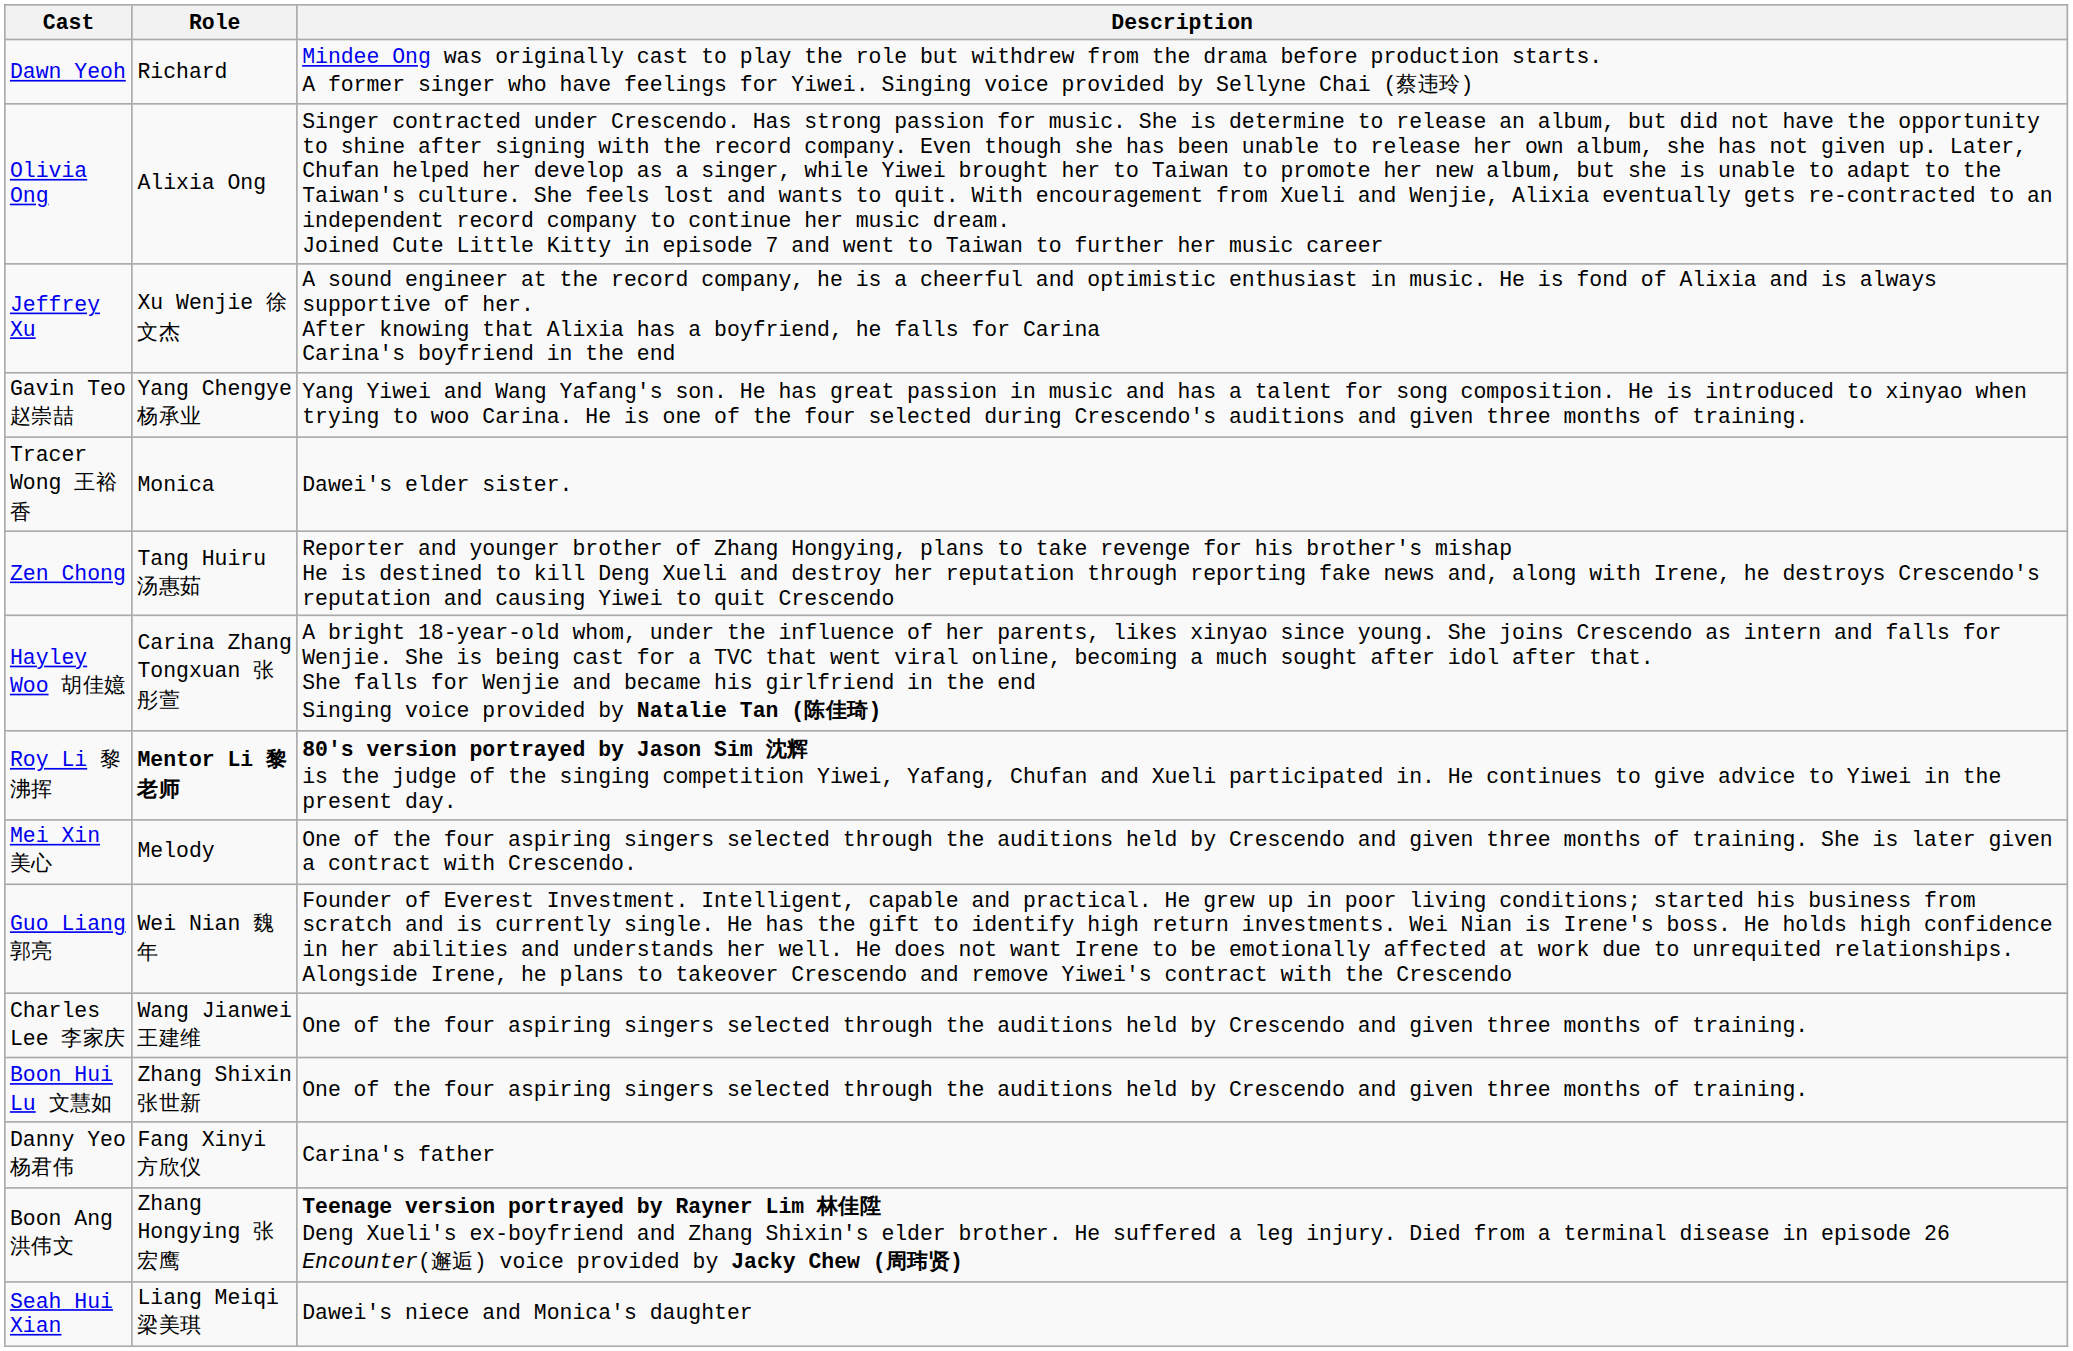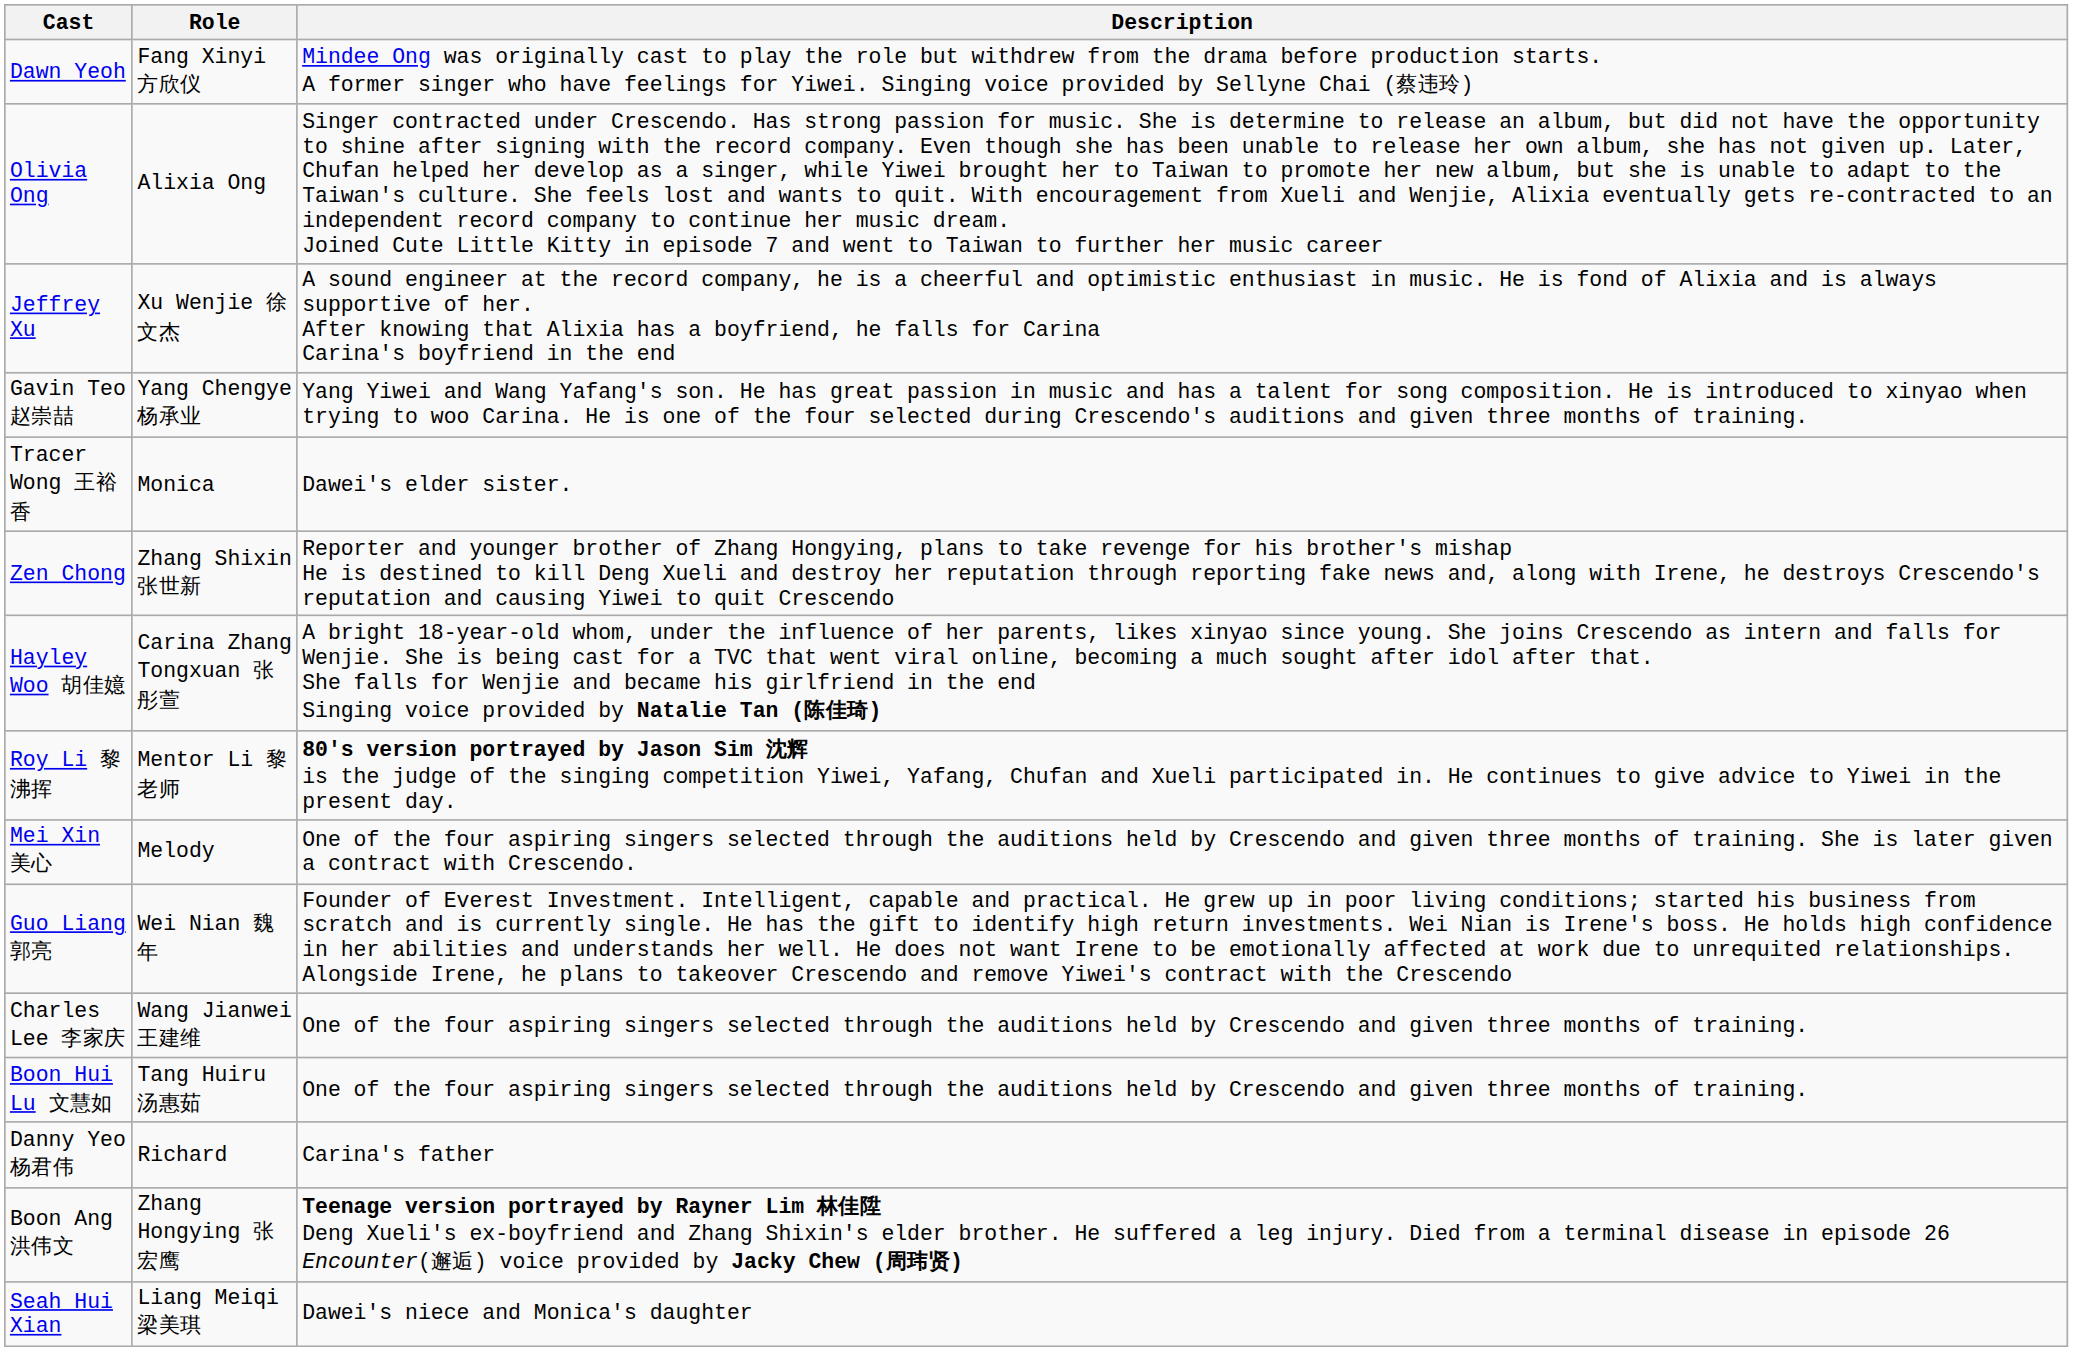Dawn Yeoh | Role: Richard -> Fang Xinyi 方欣仪
Zen Chong | Role: Tang Huiru 汤惠茹 -> Zhang Shixin 张世新
Roy Li 黎沸挥 | Role: bold -> normal
Boon Hui Lu 文慧如 | Role: Zhang Shixin 张世新 -> Tang Huiru 汤惠茹
Danny Yeo 杨君伟 | Role: Fang Xinyi 方欣仪 -> Richard
